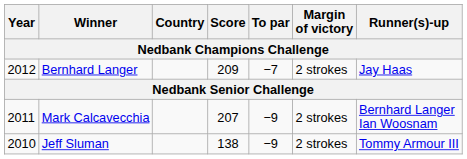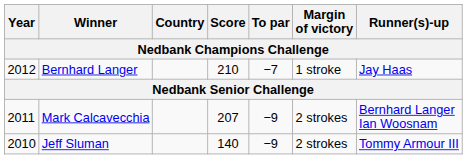Bernhard Langer | Score: 209 -> 210
Bernhard Langer | Margin of victory: 2 strokes -> 1 stroke
Jeff Sluman | Score: 138 -> 140
